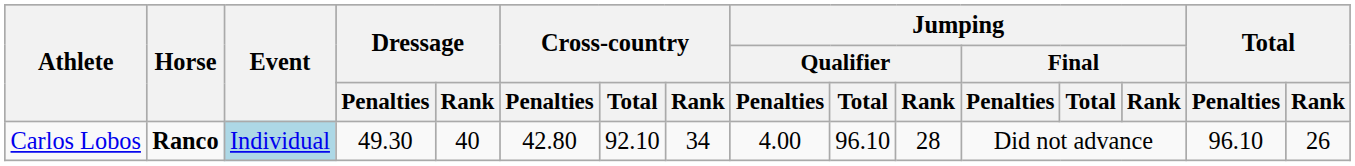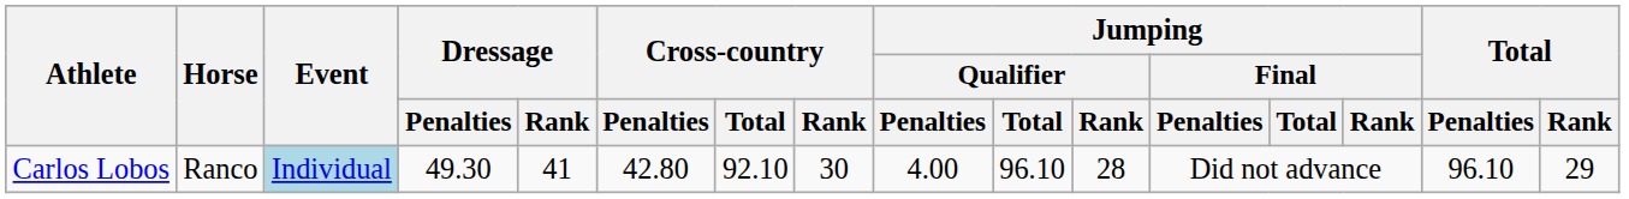Carlos Lobos | Horse: bold -> normal
Carlos Lobos | Dressage / Rank: 40 -> 41
Carlos Lobos | Cross-country / Rank: 34 -> 30
Carlos Lobos | Total / Rank: 26 -> 29
